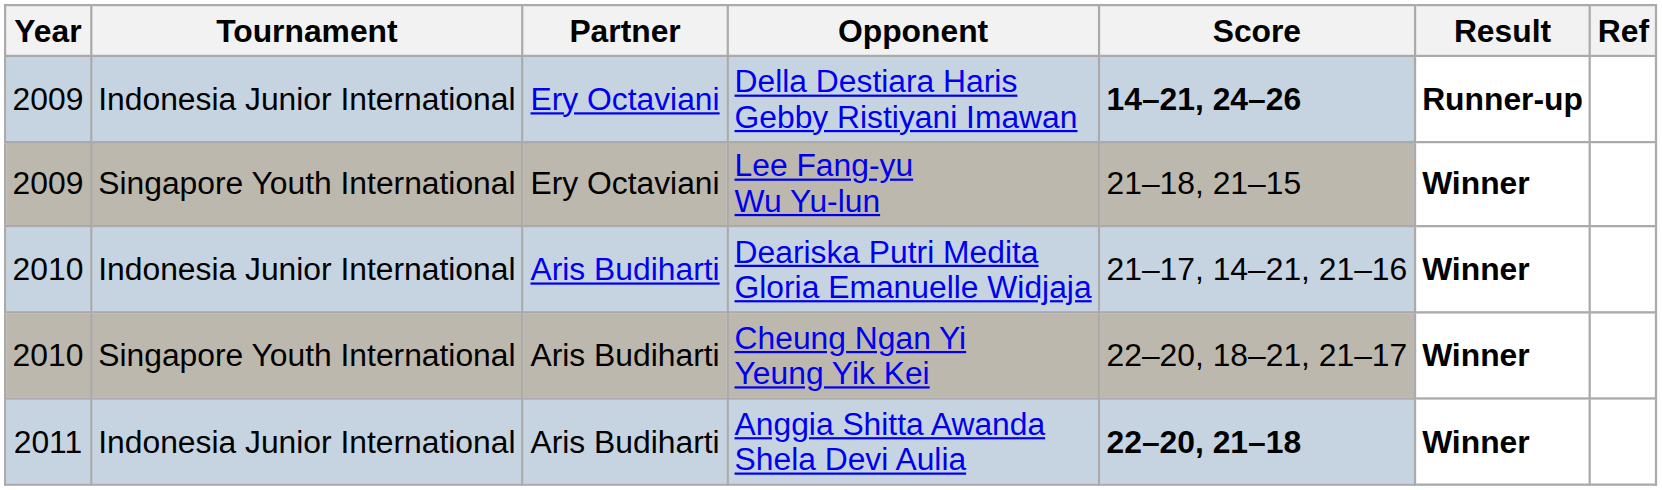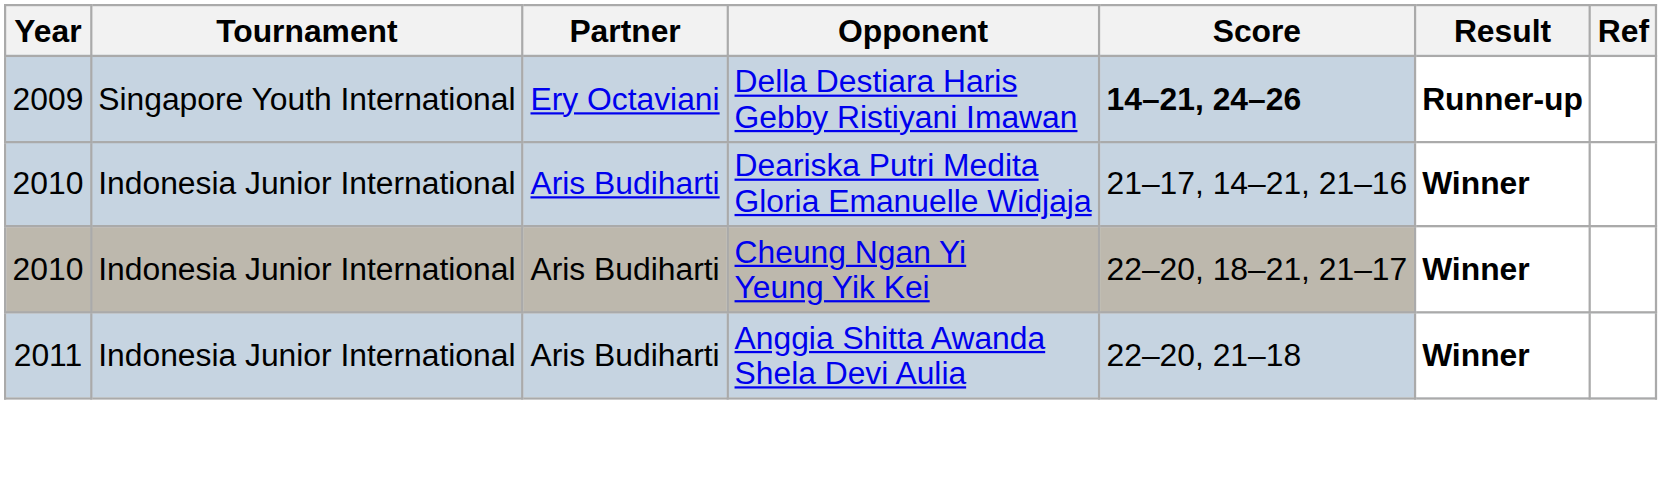Della Destiara Haris Gebby Ristiyani Imawan | Tournament: Indonesia Junior International -> Singapore Youth International
- row: 2009 | Singapore Youth International | Ery Octaviani | Lee Fang-yu Wu Yu-lun | 21–18, 21–15 | Winner
Cheung Ngan Yi Yeung Yik Kei | Tournament: Singapore Youth International -> Indonesia Junior International
Anggia Shitta Awanda Shela Devi Aulia | Score: bold -> normal
